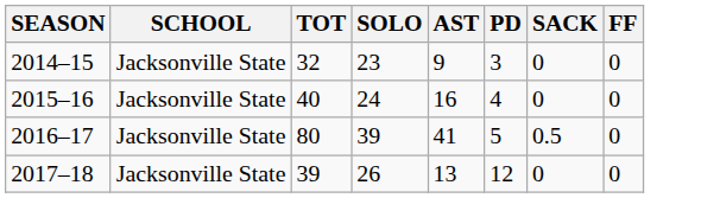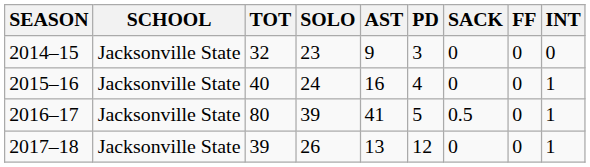+ column: INT | 0 | 1 | 1 | 1
